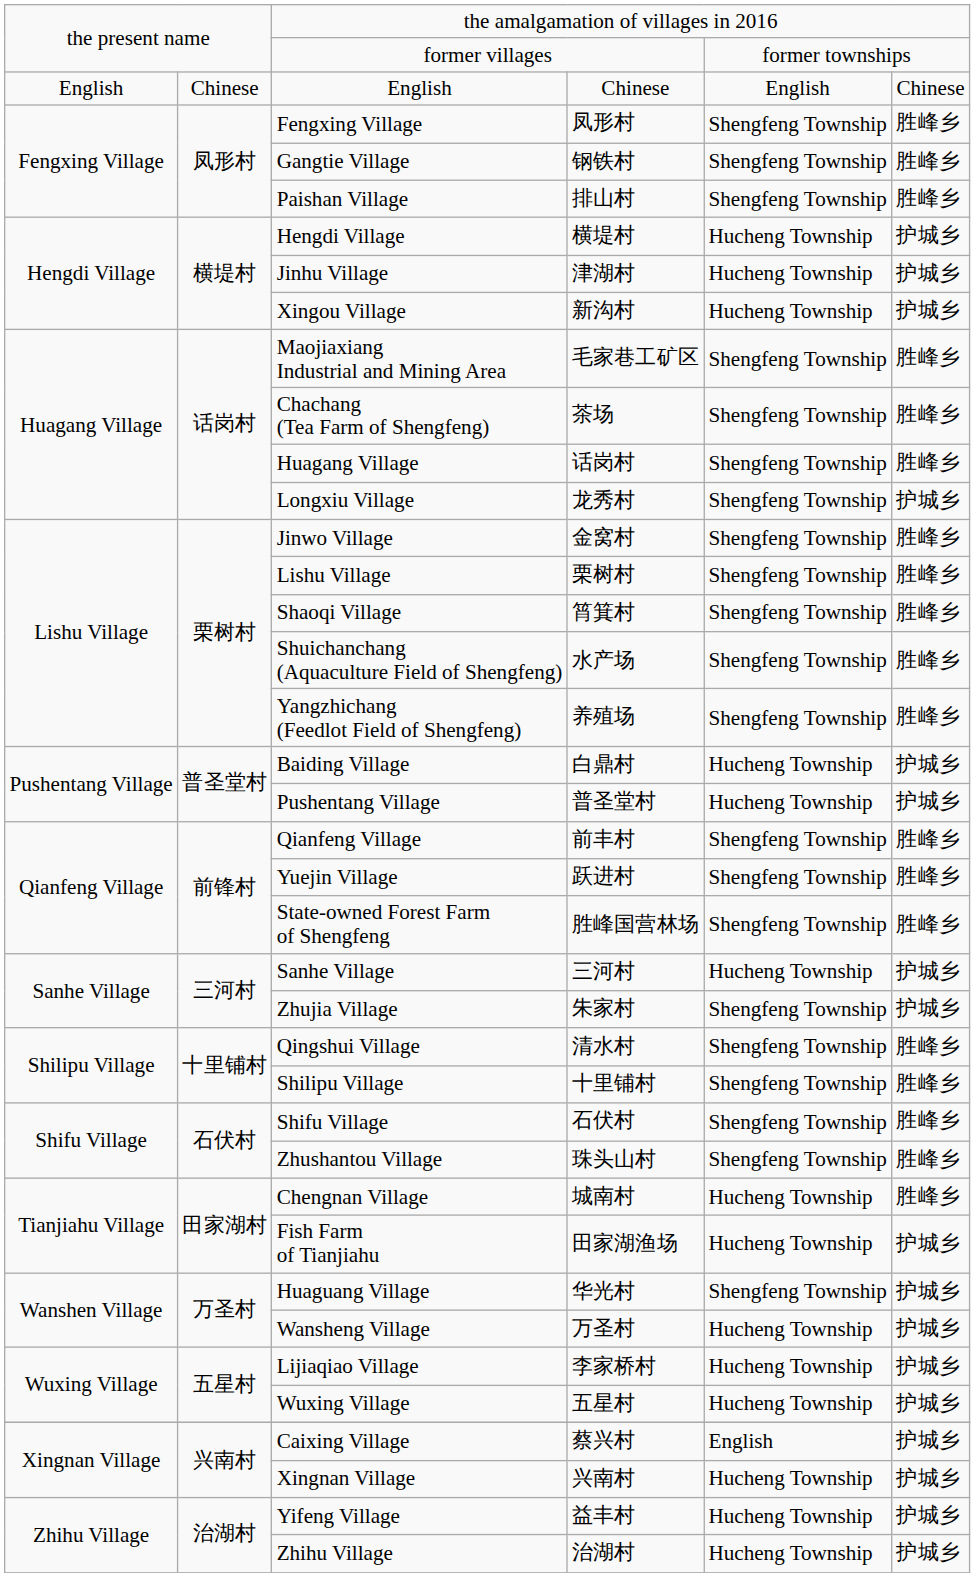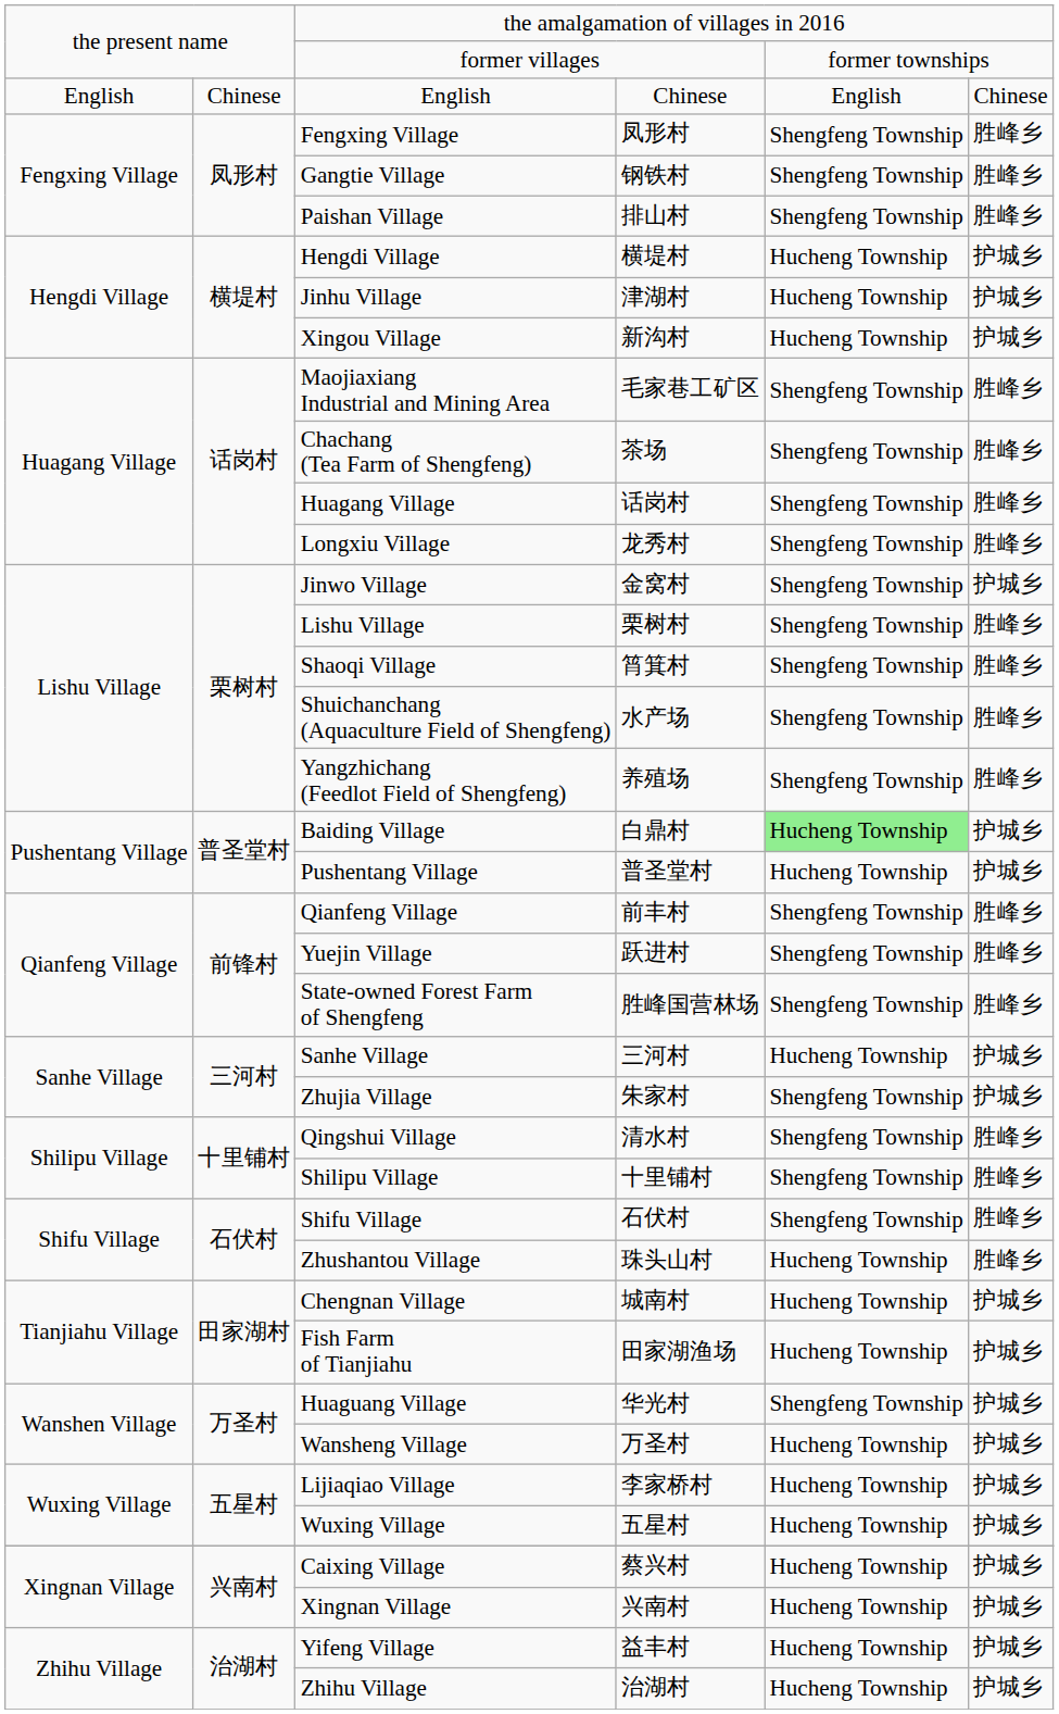Longxiu Village | column 6: 护城乡 -> 胜峰乡
Jinwo Village | column 6: 胜峰乡 -> 护城乡
Baiding Village | column 5: no background -> lightgreen background
Zhushantou Village | column 5: Shengfeng Township -> Hucheng Township
Chengnan Village | column 6: 胜峰乡 -> 护城乡
Caixing Village | column 5: English -> Hucheng Township
